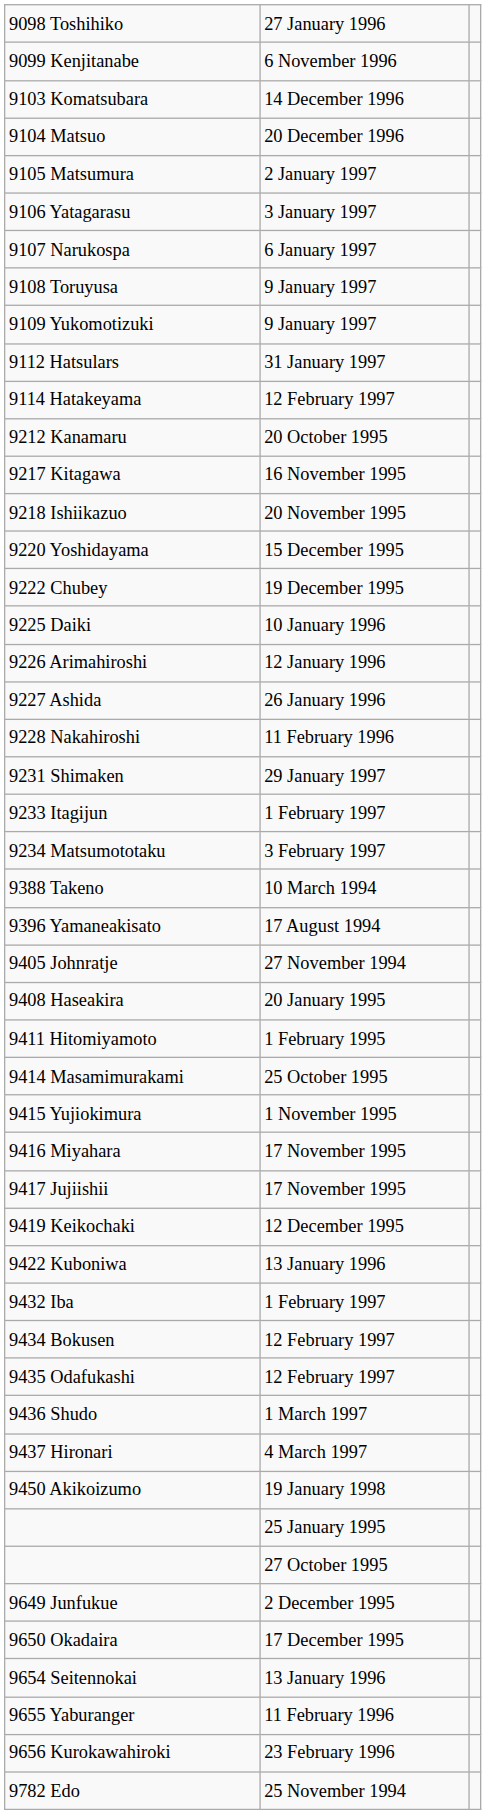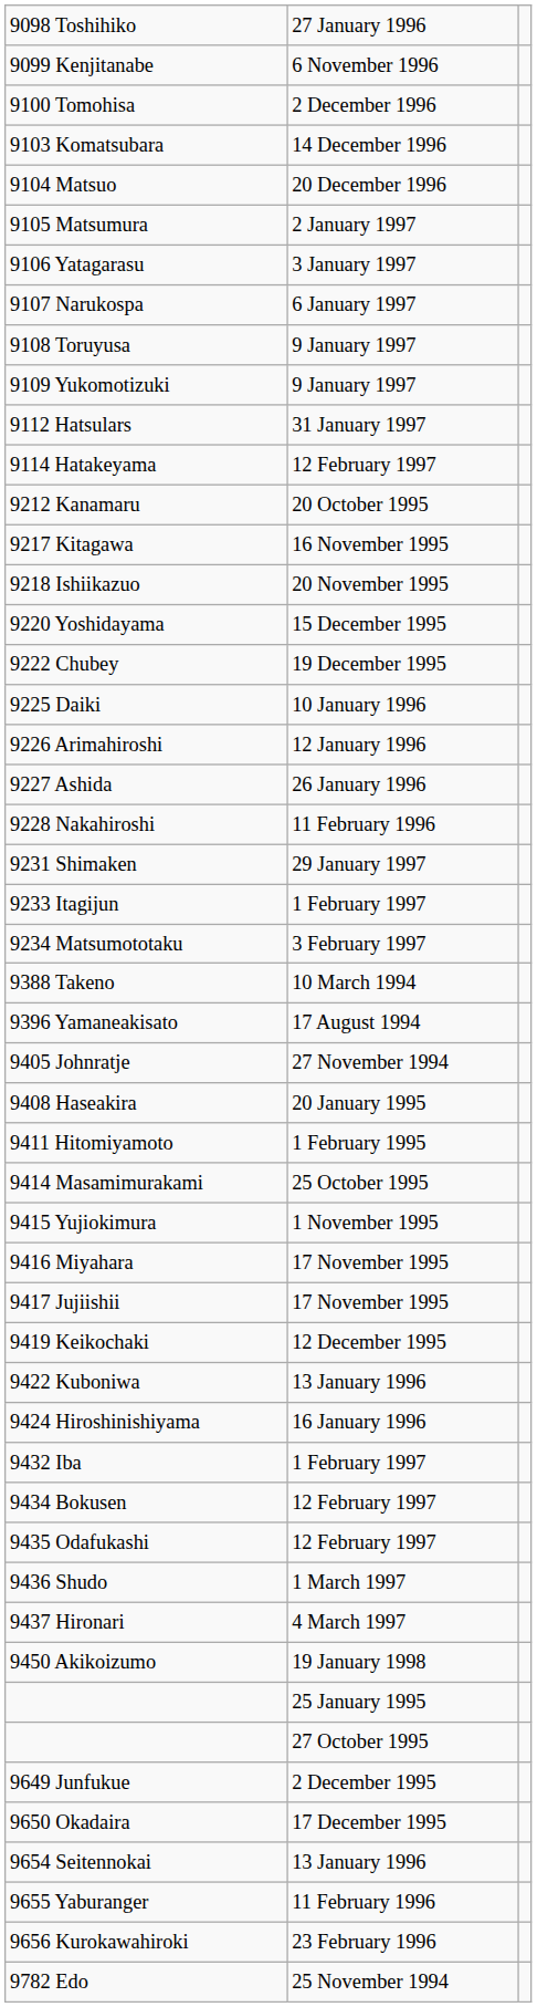+ row: 9100 Tomohisa | 2 December 1996
+ row: 9424 Hiroshinishiyama | 16 January 1996
